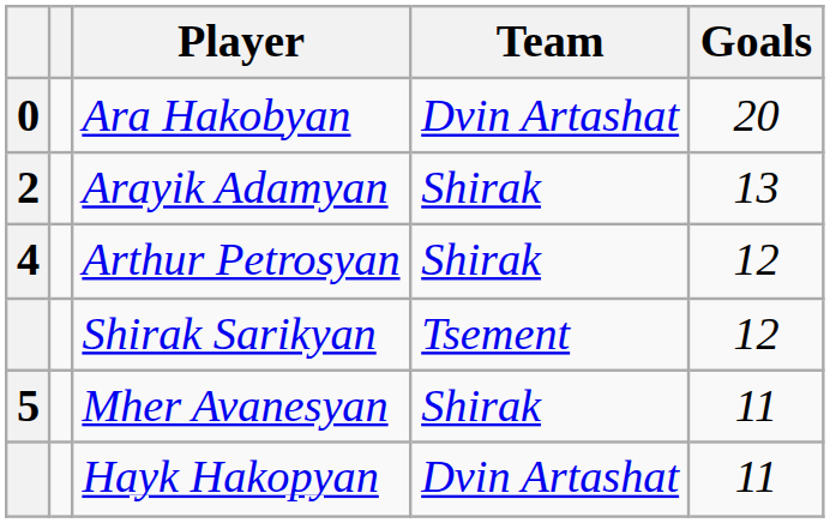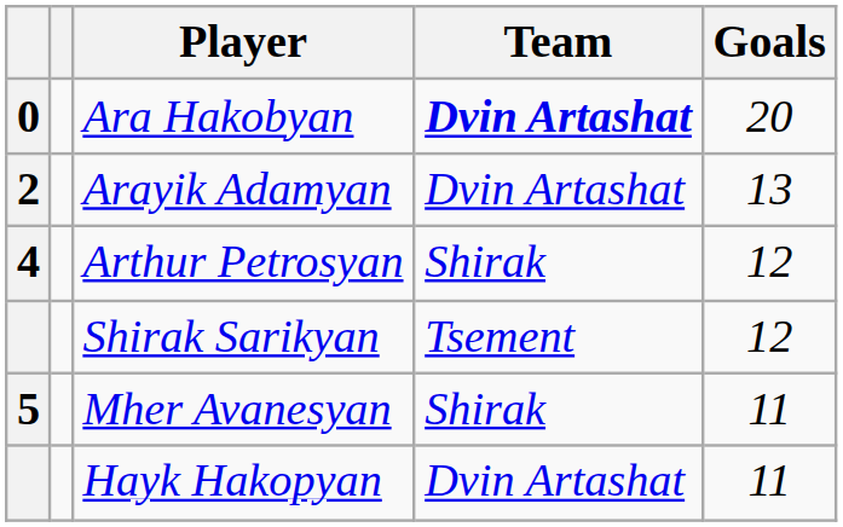Ara Hakobyan | Team: normal -> bold
Arayik Adamyan | Team: Shirak -> Dvin Artashat
